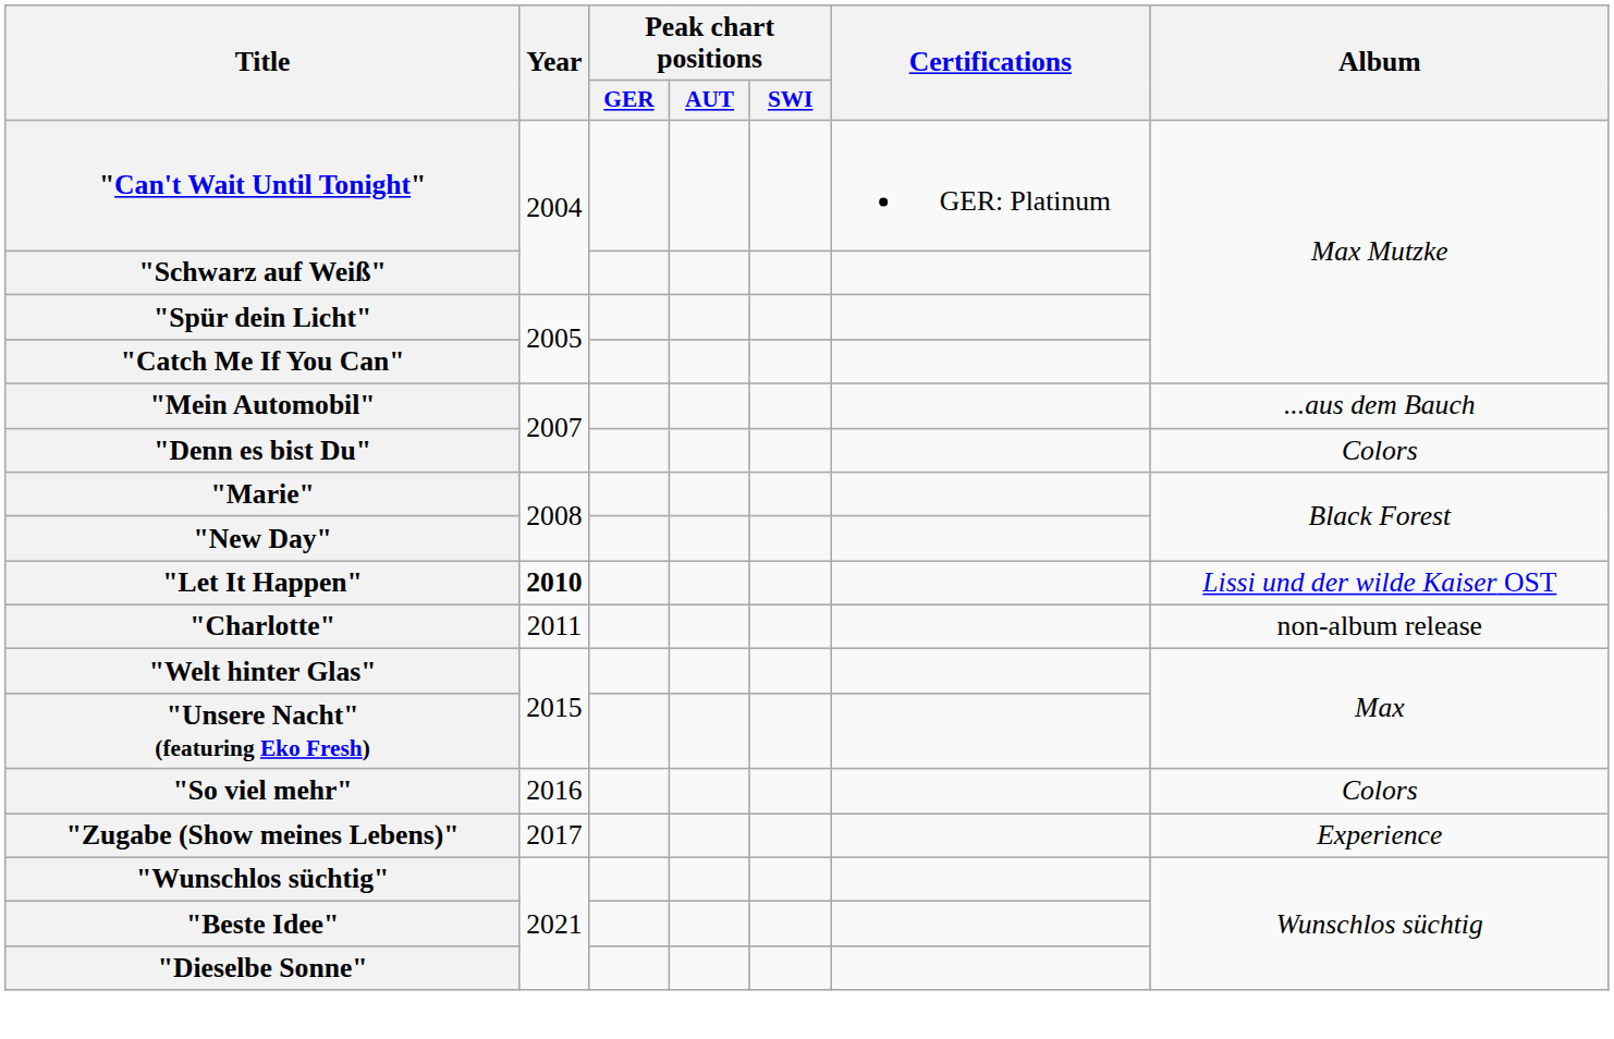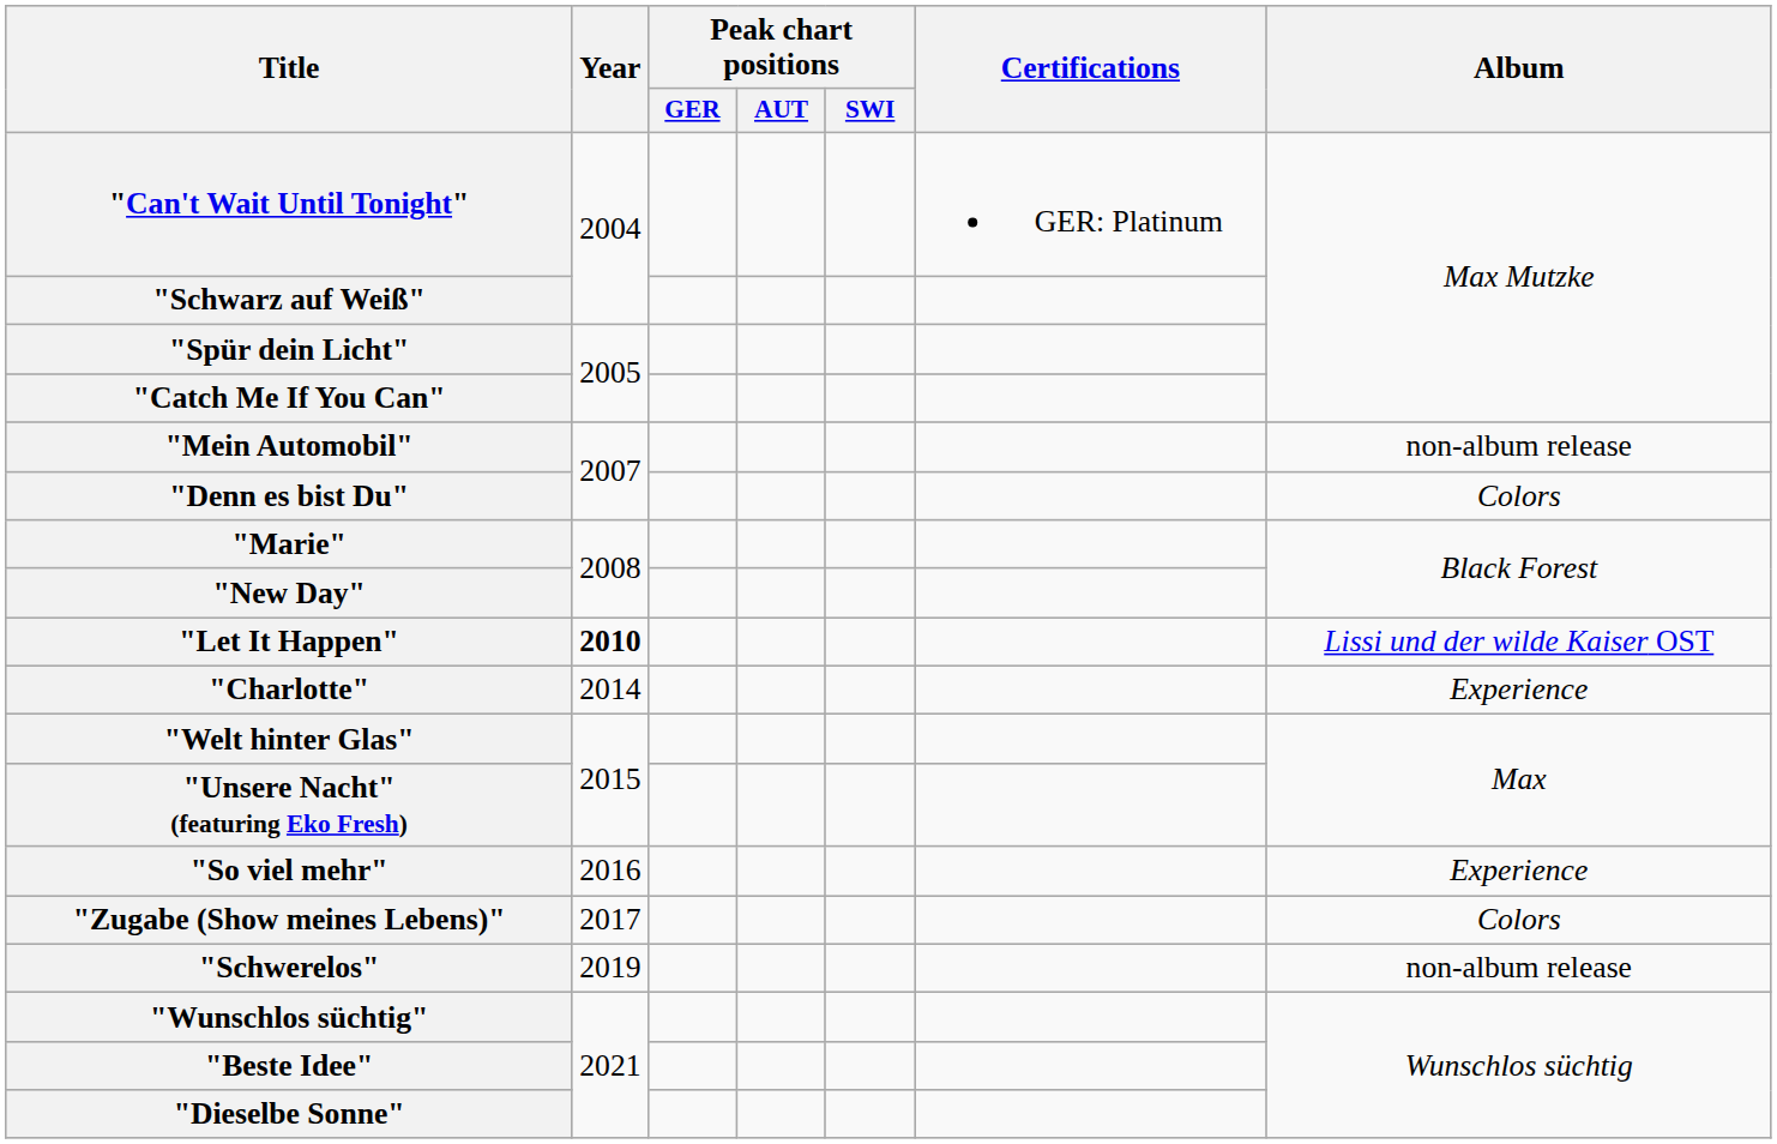"Mein Automobil" | Album: ...aus dem Bauch -> non-album release
"Charlotte" | Year: 2011 -> 2014
"Charlotte" | Album: non-album release -> Experience
"So viel mehr" | Album: Colors -> Experience
"Zugabe (Show meines Lebens)" | Album: Experience -> Colors
+ row: "Schwerelos" | 2019 | non-album release
